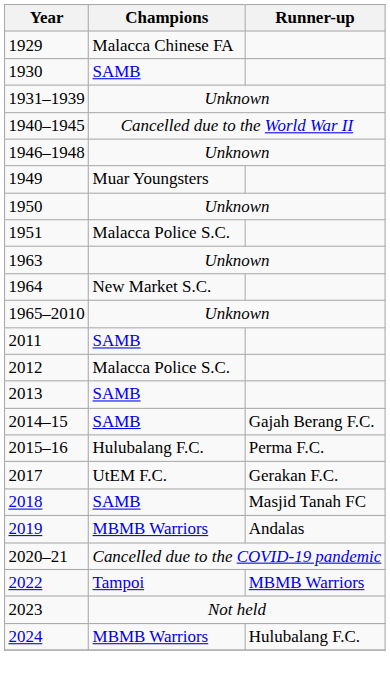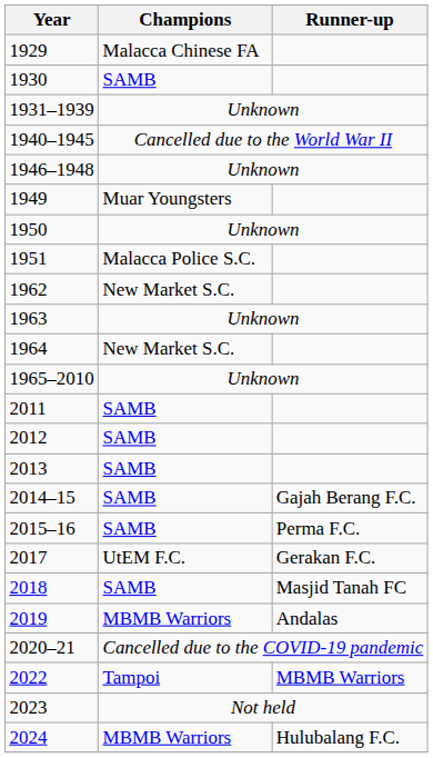+ row: 1962 | New Market S.C.
2012 | Champions: Malacca Police S.C. -> SAMB
2015–16 | Champions: Hulubalang F.C. -> SAMB
